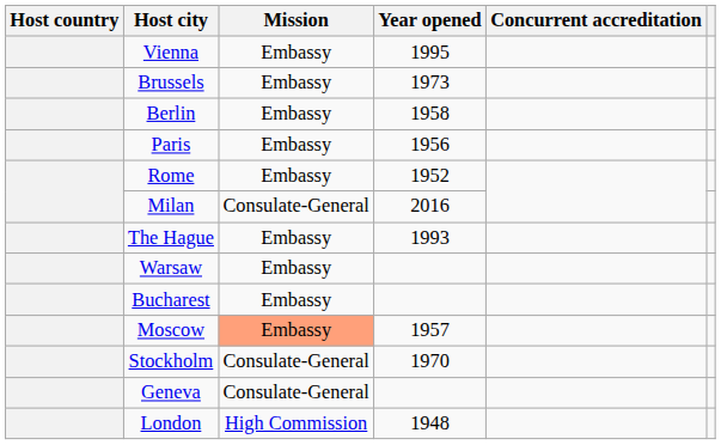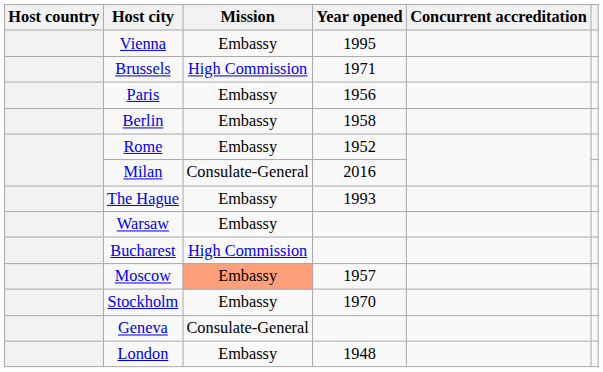Brussels | Mission: Embassy -> High Commission
Brussels | Year opened: 1973 -> 1971
rows swapped: Paris <-> Berlin
Bucharest | Mission: Embassy -> High Commission
Stockholm | Mission: Consulate-General -> Embassy
London | Mission: High Commission -> Embassy
